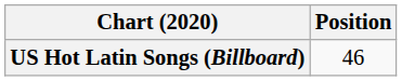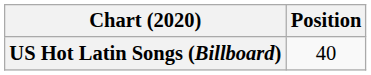US Hot Latin Songs (Billboard) | Position: 46 -> 40
